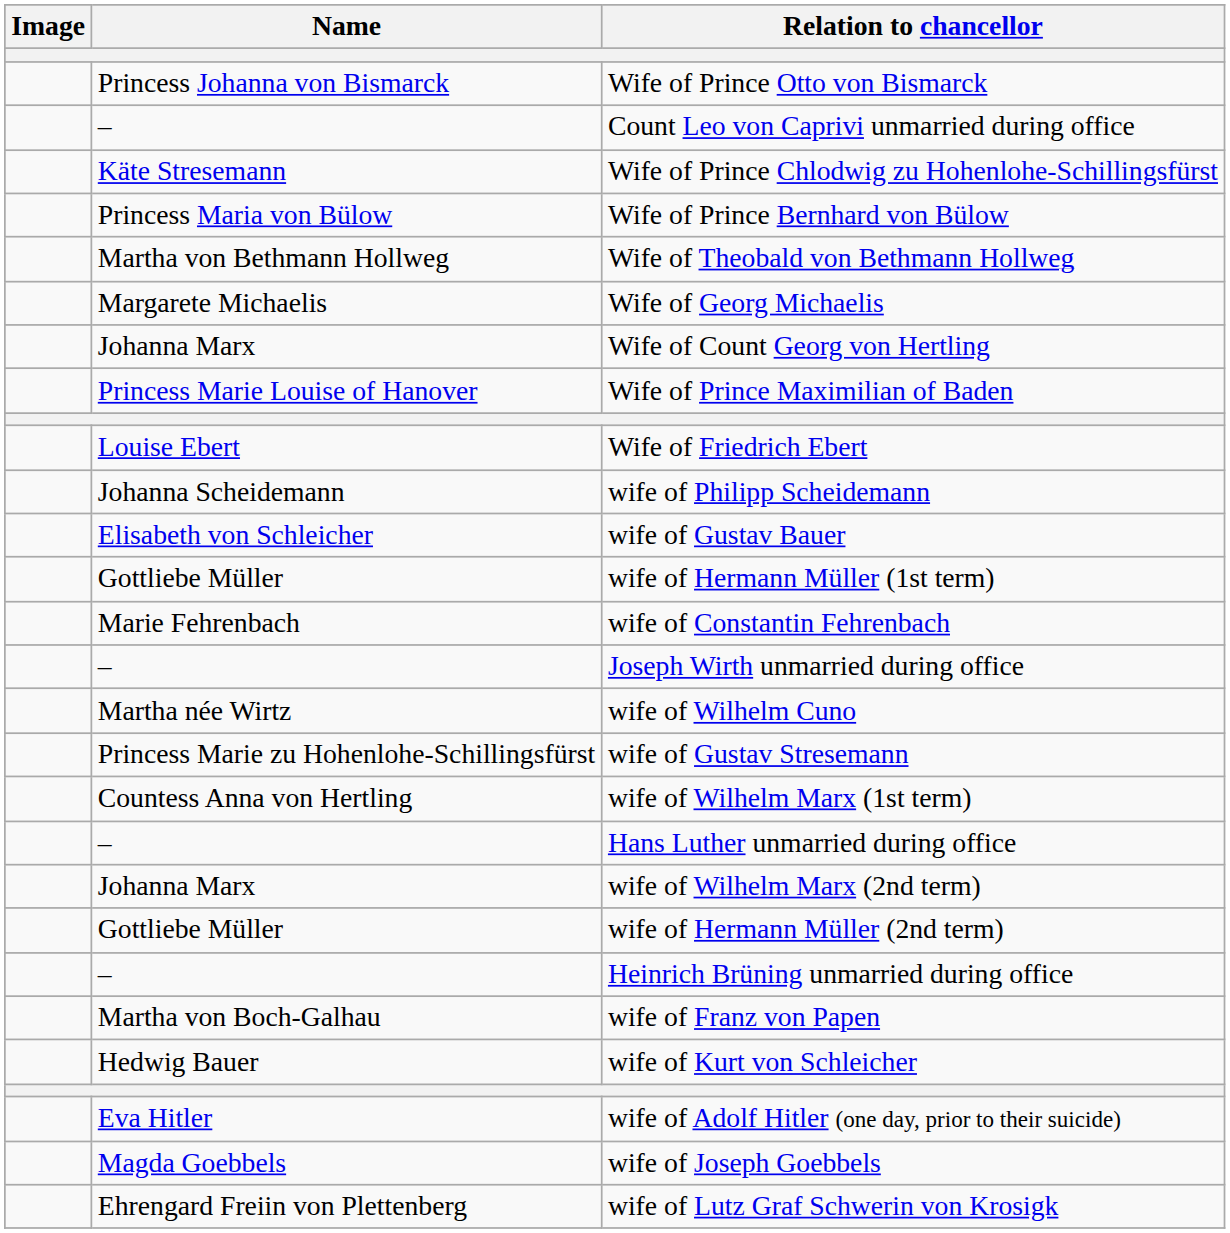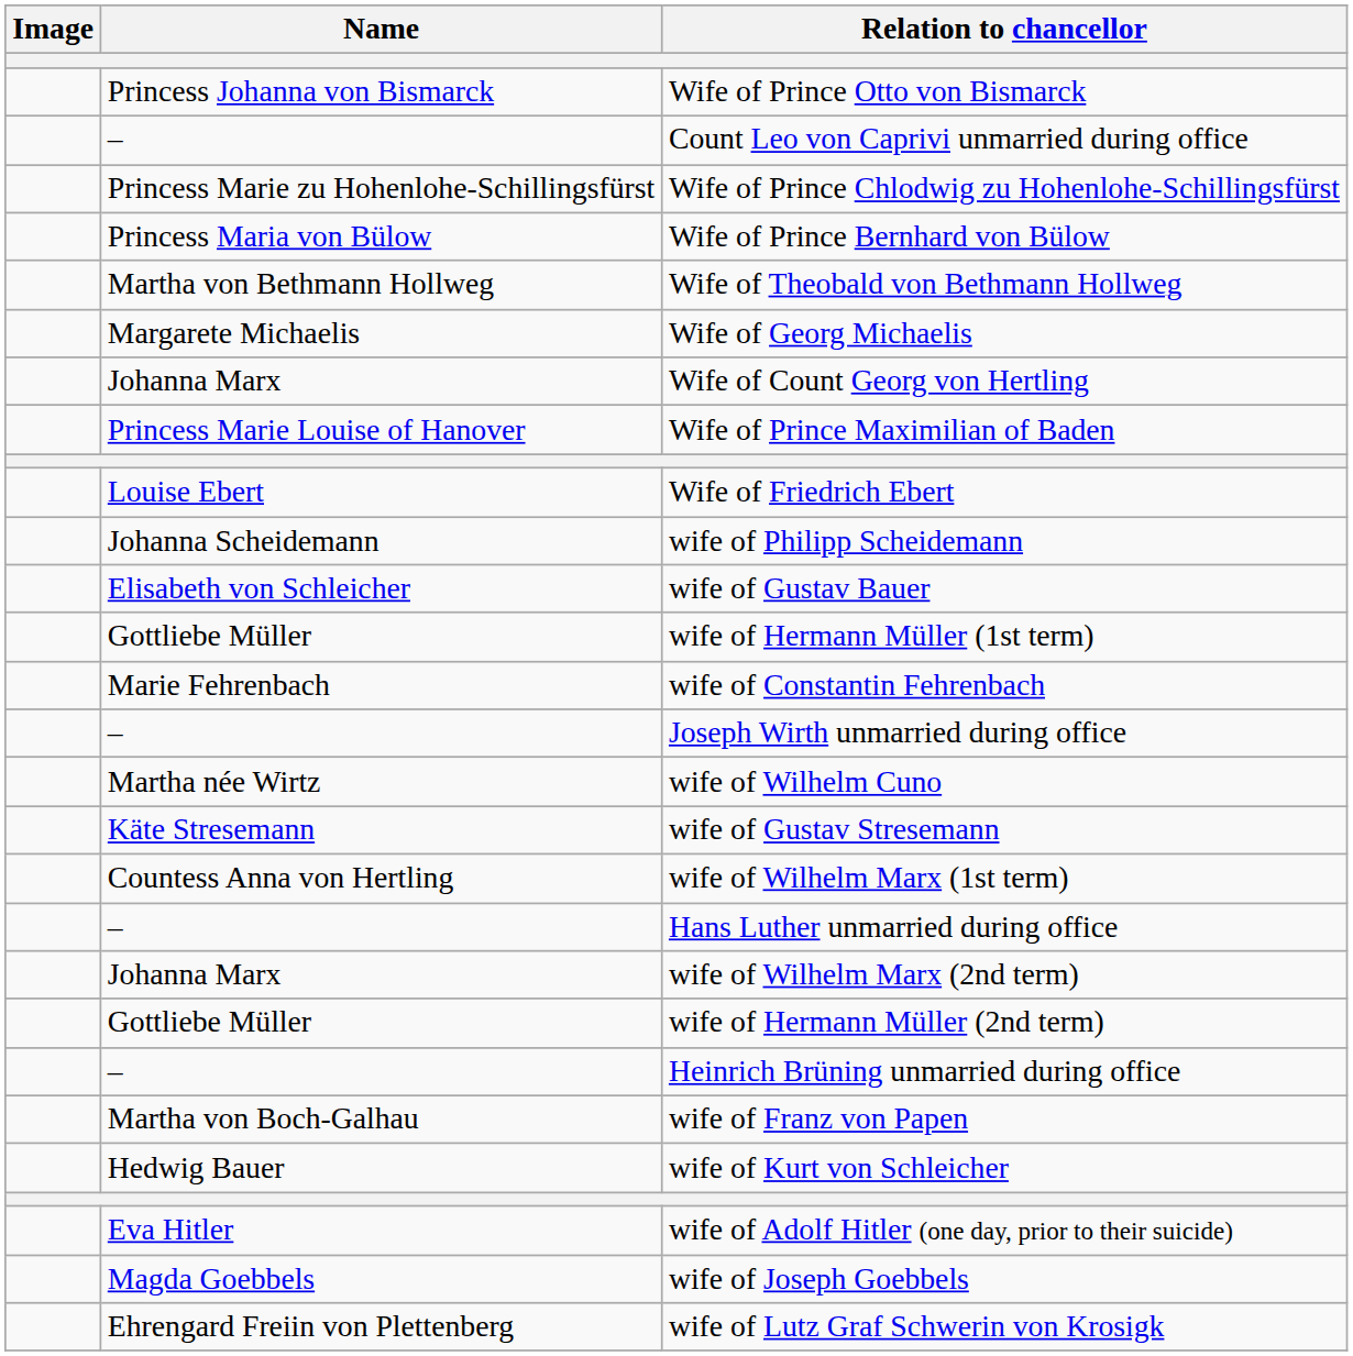Wife of Prince Chlodwig zu Hohenlohe-Schillingsfürst | Name: Käte Stresemann -> Princess Marie zu Hohenlohe-Schillingsfürst
wife of Gustav Stresemann | Name: Princess Marie zu Hohenlohe-Schillingsfürst -> Käte Stresemann
